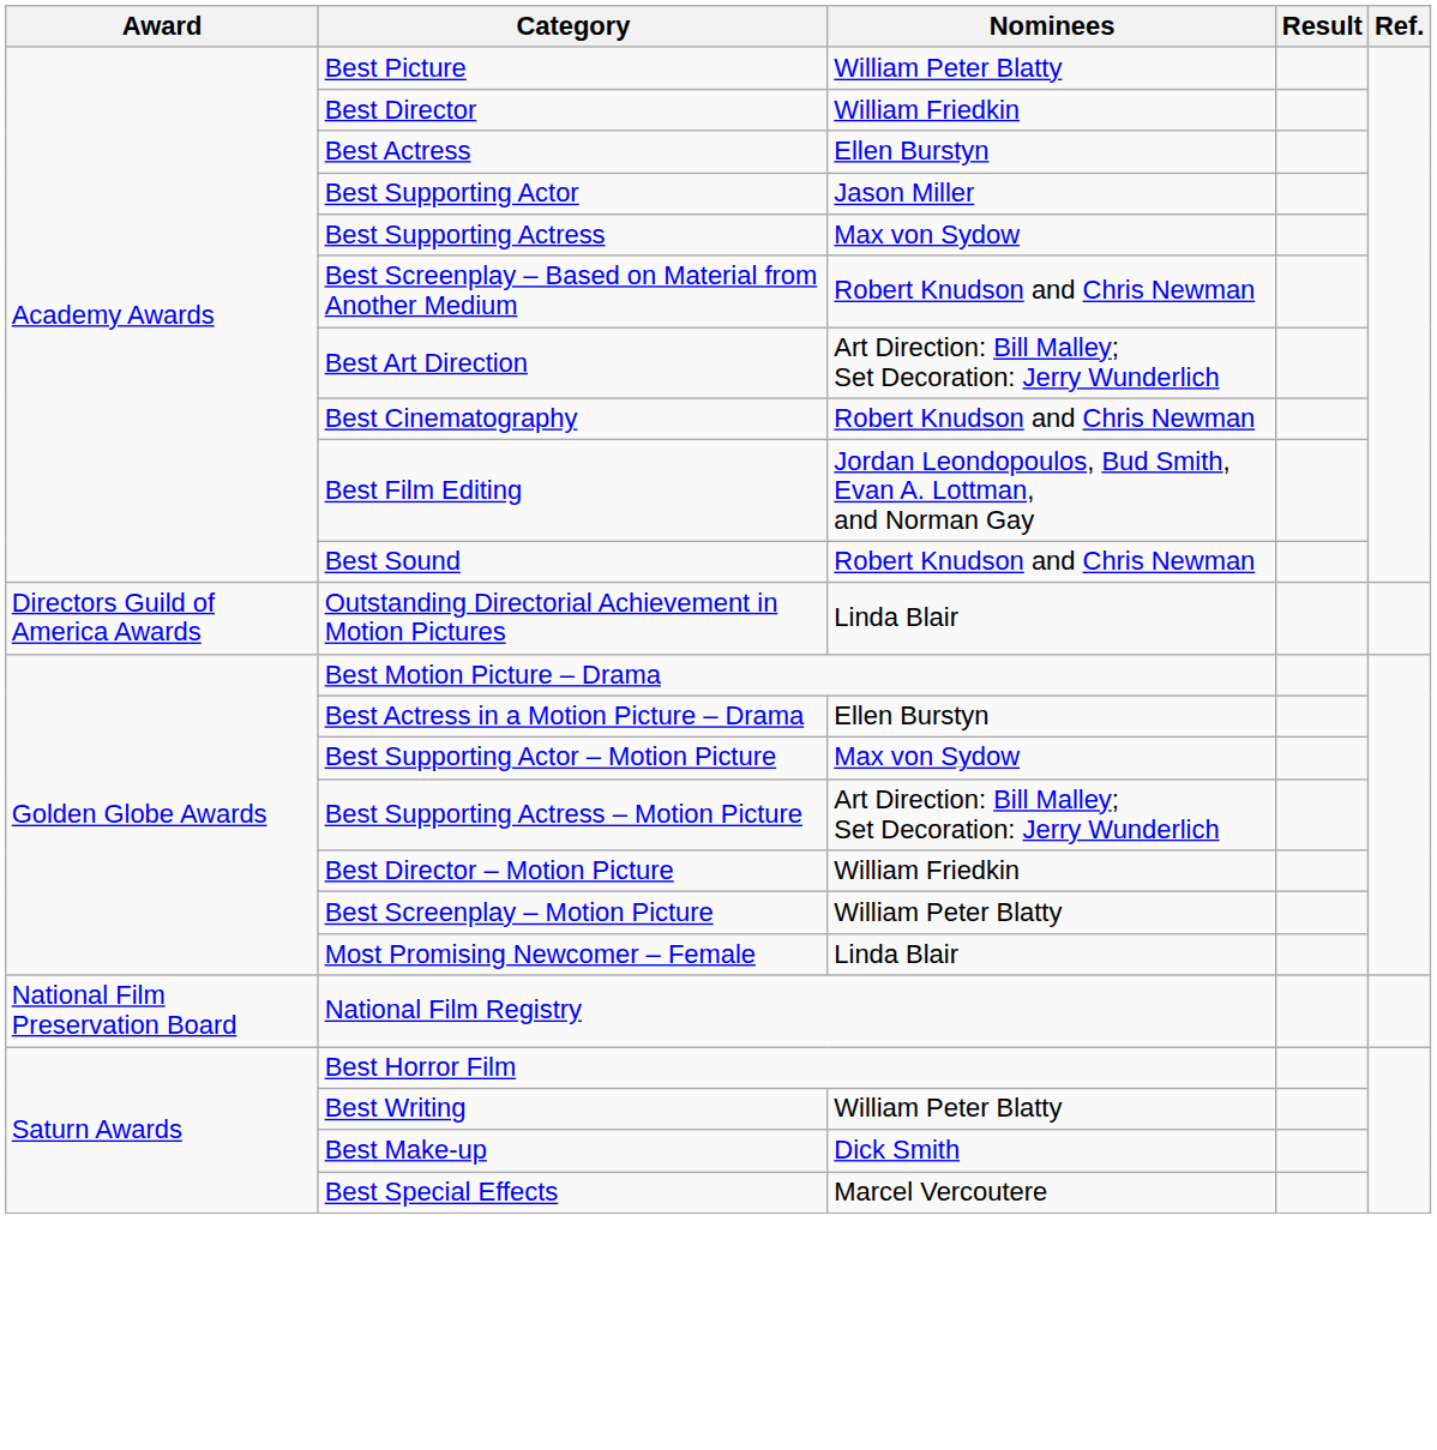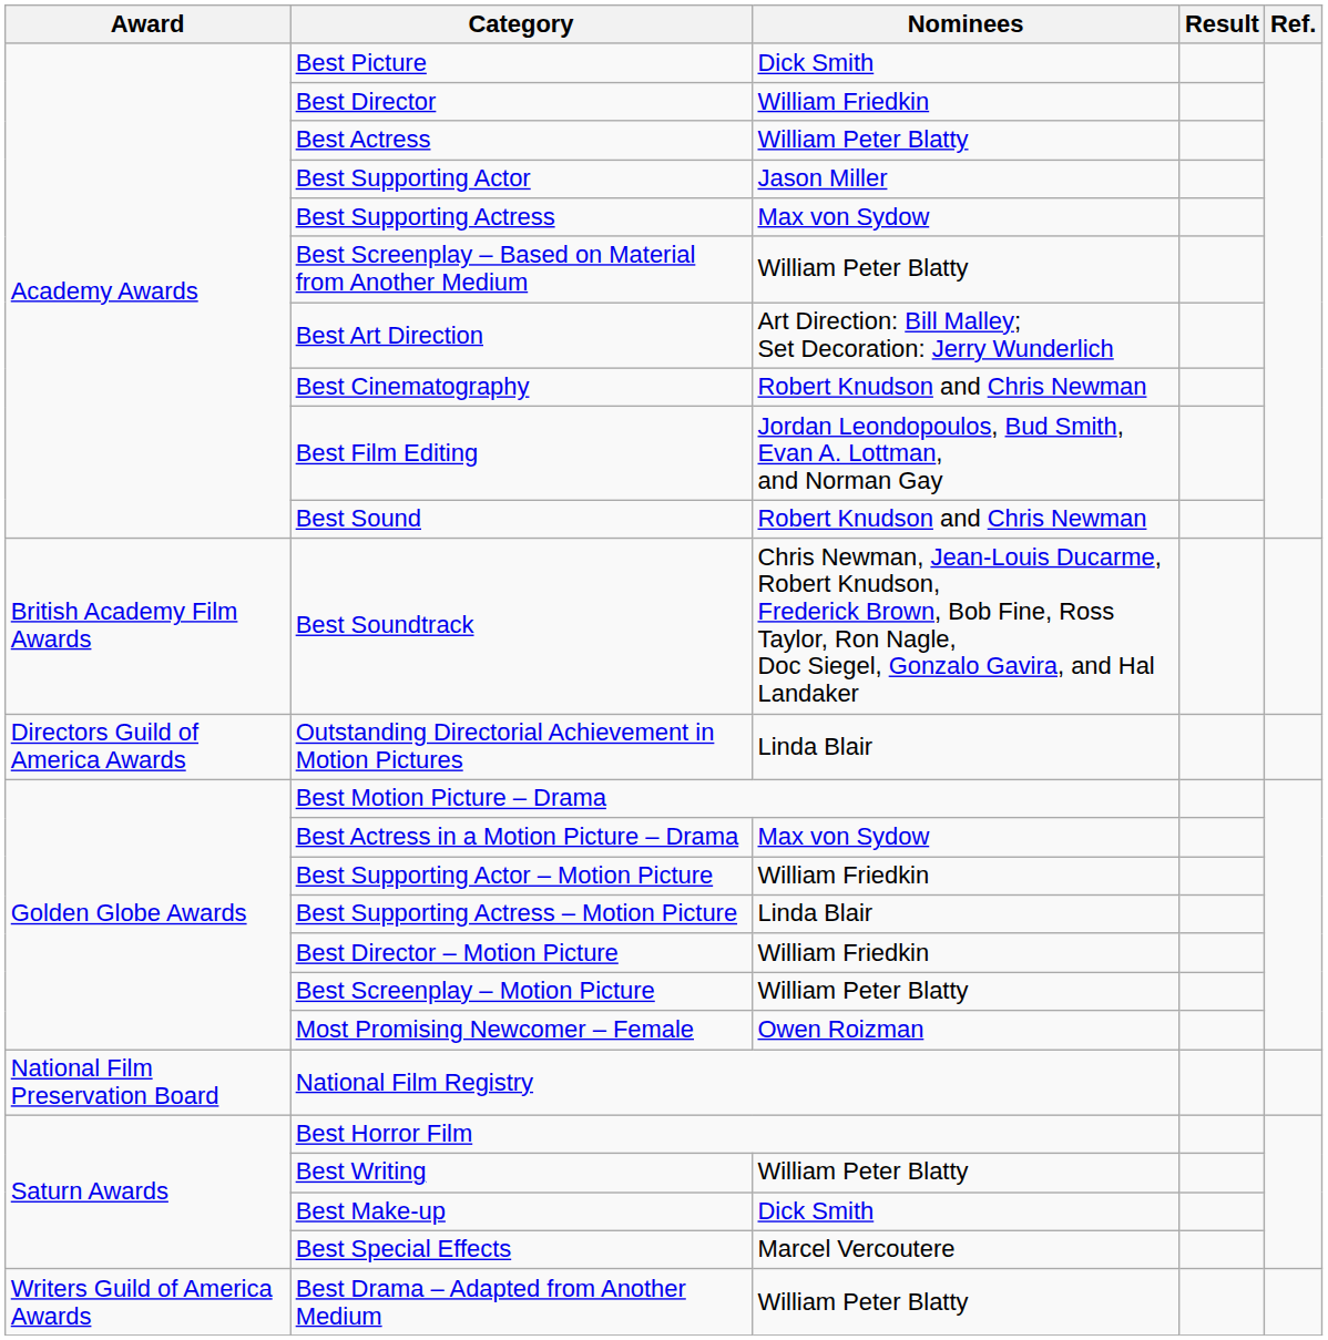Best Picture | Nominees: William Peter Blatty -> Dick Smith
Best Actress | Nominees: Ellen Burstyn -> William Peter Blatty
Best Screenplay – Based on Material from Another Medium | Nominees: Robert Knudson and Chris Newman -> William Peter Blatty
+ row: British Academy Film Awards | Best Soundtrack | Chris Newman, Jean-Louis Ducarme, Robert Knudson, Frederick Brown, Bob Fine, Ross Taylor, Ron Nagle, Doc Siegel, Gonzalo Gavira, and Hal Landaker
Best Actress in a Motion Picture – Drama | Nominees: Ellen Burstyn -> Max von Sydow
Best Supporting Actor – Motion Picture | Nominees: Max von Sydow -> William Friedkin
Best Supporting Actress – Motion Picture | Nominees: Art Direction: Bill Malley; Set Decoration: Jerry Wunderlich -> Linda Blair
Most Promising Newcomer – Female | Nominees: Linda Blair -> Owen Roizman
+ row: Writers Guild of America Awards | Best Drama – Adapted from Another Medium | William Peter Blatty
